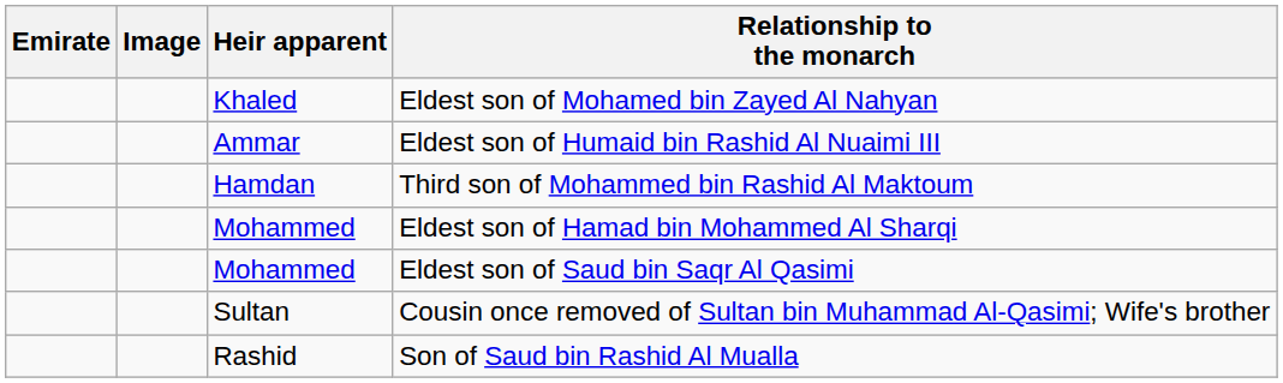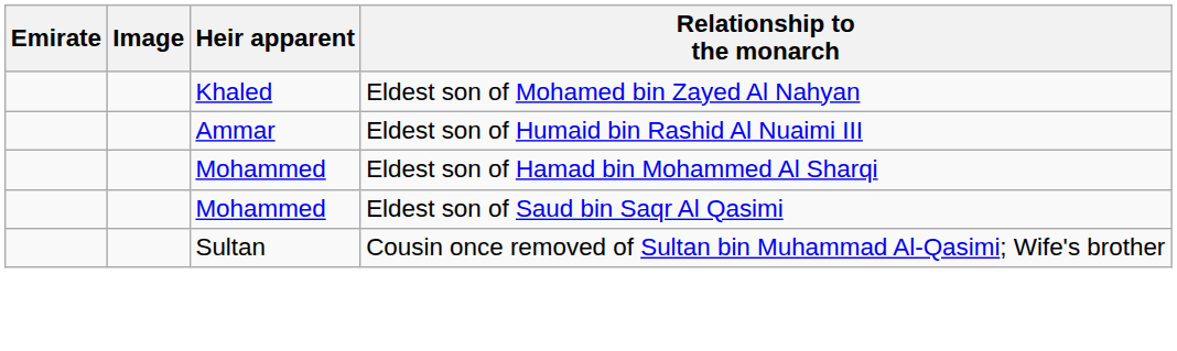- row: Hamdan | Third son of Mohammed bin Rashid Al Maktoum
- row: Rashid | Son of Saud bin Rashid Al Mualla
